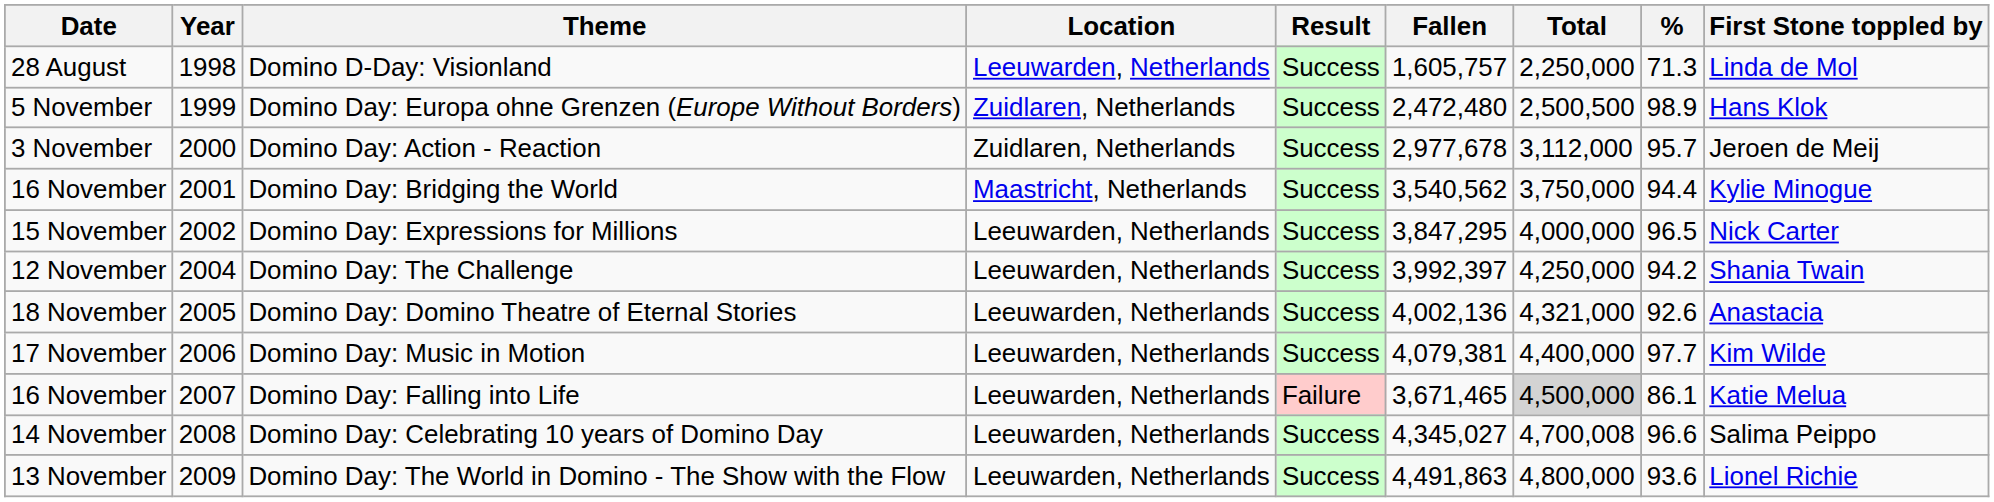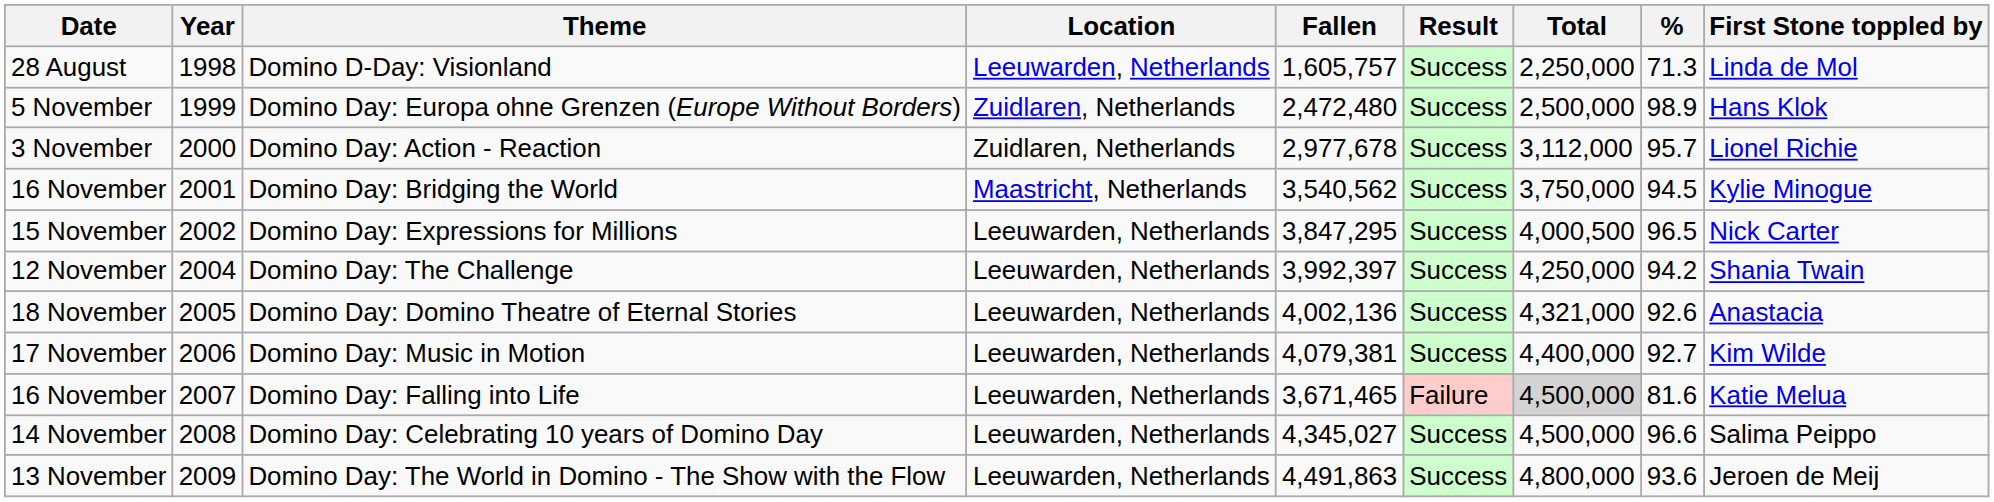columns swapped: Result <-> Fallen
Domino Day: Europa ohne Grenzen (Europe Without Borders) | Total: 2,500,500 -> 2,500,000
Domino Day: Action - Reaction | First Stone toppled by: Jeroen de Meij -> Lionel Richie
Domino Day: Bridging the World | %: 94.4 -> 94.5
Domino Day: Expressions for Millions | Total: 4,000,000 -> 4,000,500
Domino Day: Music in Motion | %: 97.7 -> 92.7
Domino Day: Falling into Life | %: 86.1 -> 81.6
Domino Day: Celebrating 10 years of Domino Day | Total: 4,700,008 -> 4,500,000
Domino Day: The World in Domino - The Show with the Flow | First Stone toppled by: Lionel Richie -> Jeroen de Meij
